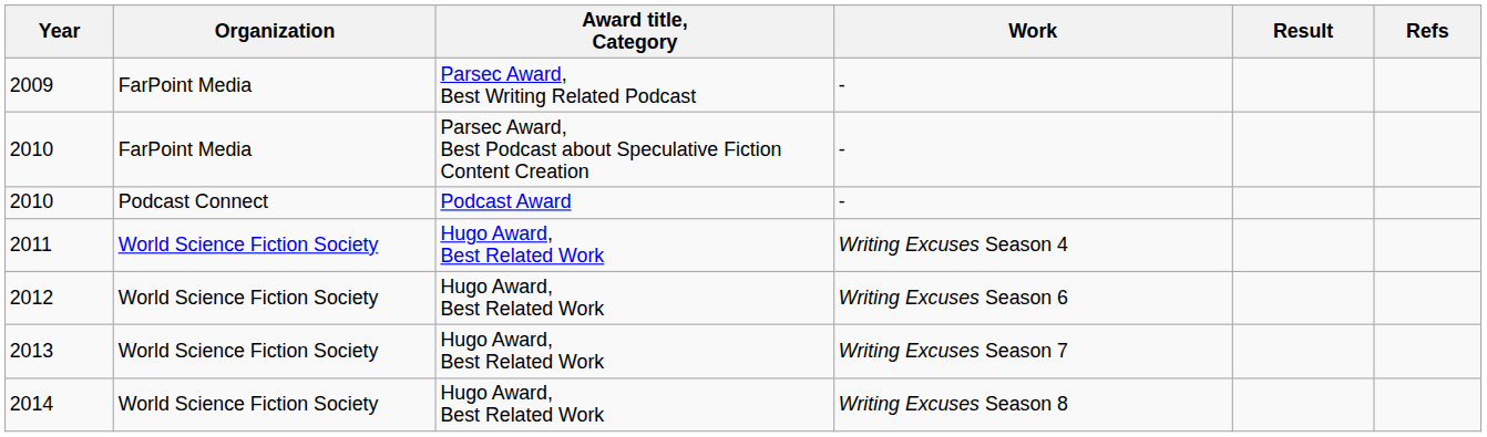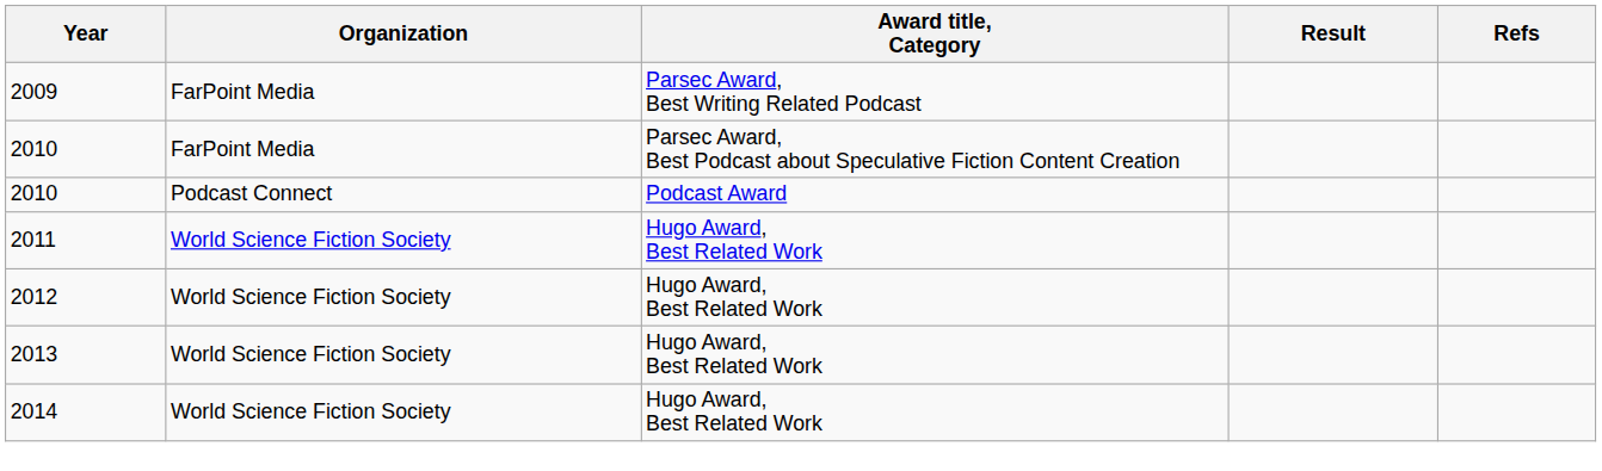- column: Work | - | - | - | Writing Excuses Season 4 | Writing Excuses Season 6 | Writing Excuses Season 7 | Writing Excuses Season 8
